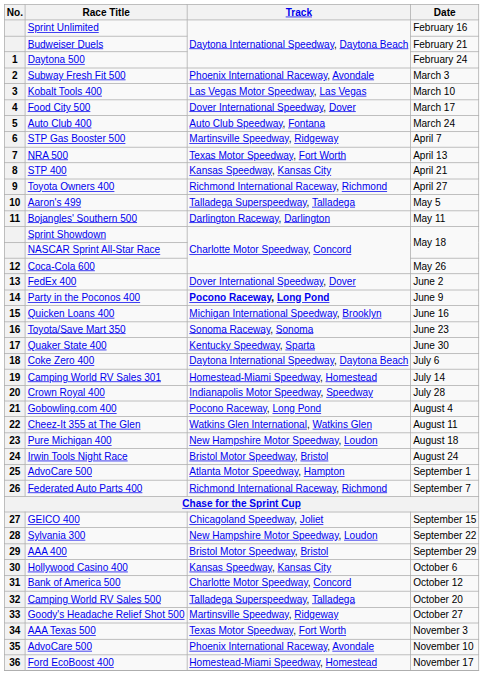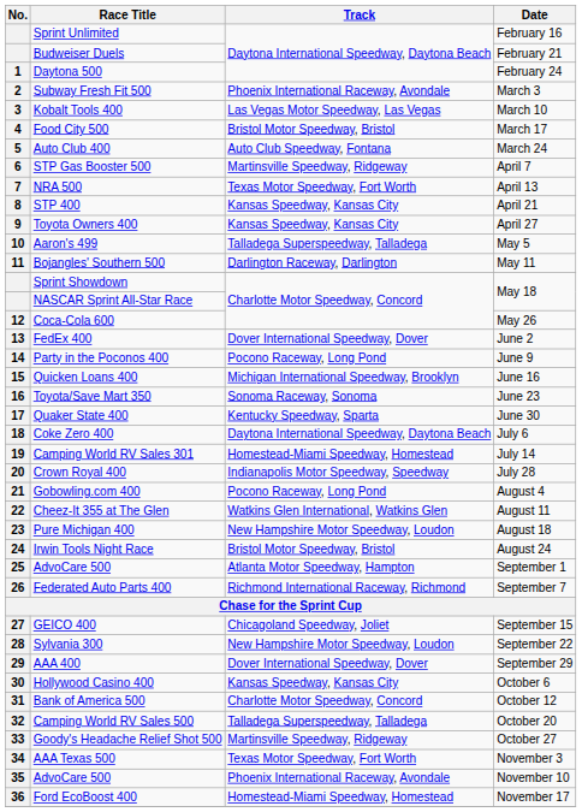Food City 500 | Track: Dover International Speedway, Dover -> Bristol Motor Speedway, Bristol
Toyota Owners 400 | Track: Richmond International Raceway, Richmond -> Kansas Speedway, Kansas City
Party in the Poconos 400 | Track: bold -> normal
AAA 400 | Track: Bristol Motor Speedway, Bristol -> Dover International Speedway, Dover
